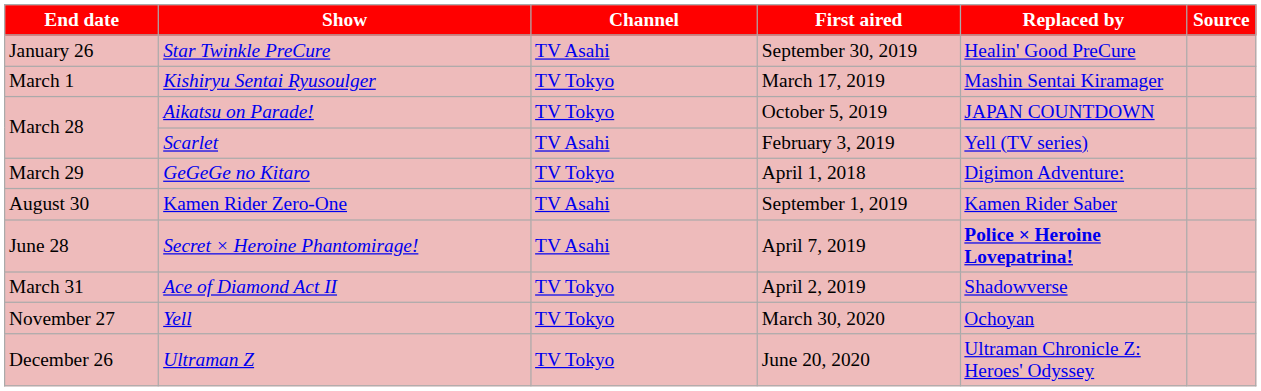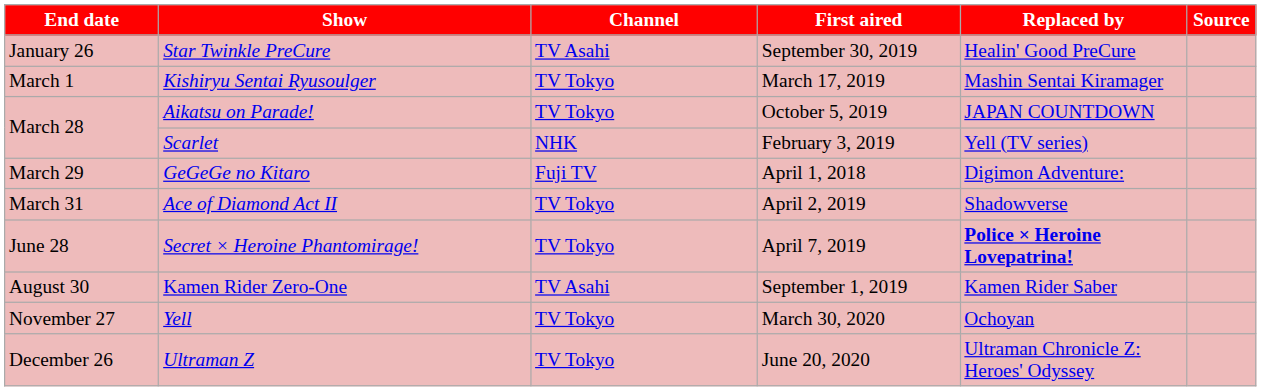Scarlet | Channel: TV Asahi -> NHK
GeGeGe no Kitaro | Channel: TV Tokyo -> Fuji TV
rows swapped: Ace of Diamond Act II <-> Kamen Rider Zero-One
Secret × Heroine Phantomirage! | Channel: TV Asahi -> TV Tokyo
